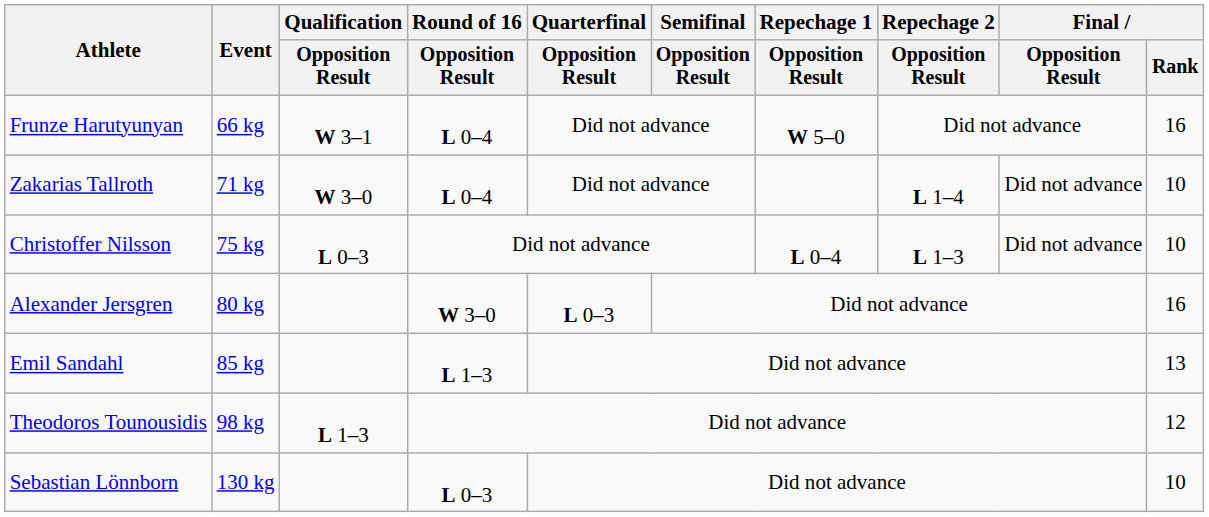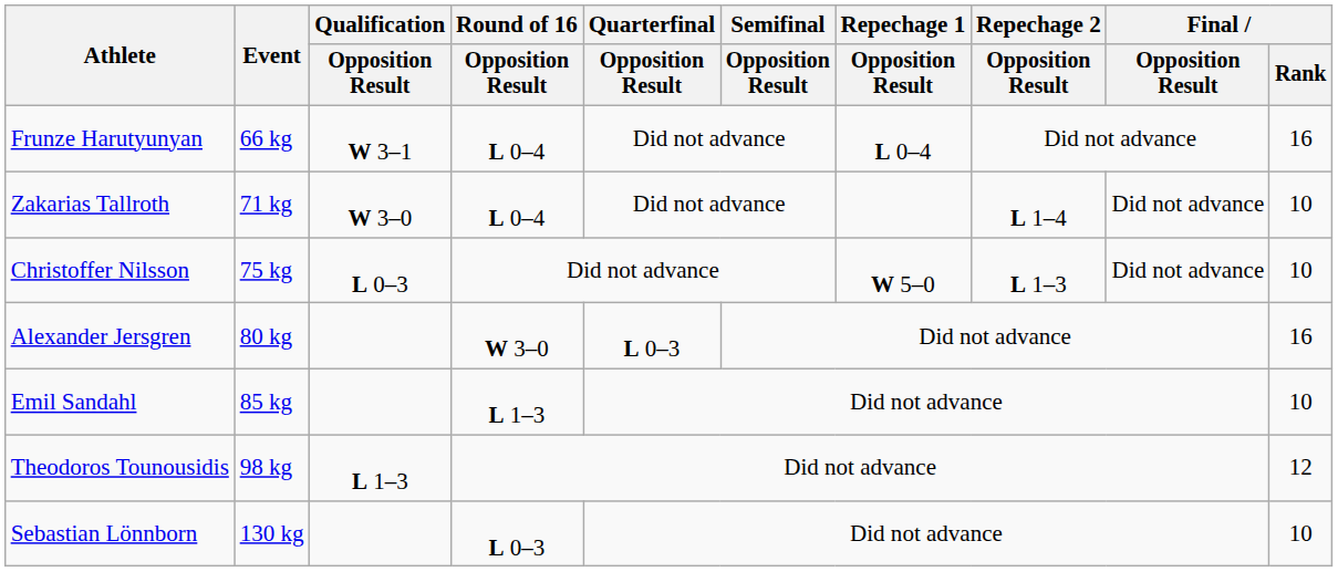Frunze Harutyunyan | Repechage 1 / Opposition Result: W 5–0 -> L 0–4
Christoffer Nilsson | Repechage 1 / Opposition Result: L 0–4 -> W 5–0
Emil Sandahl | Final / Rank: 13 -> 10
